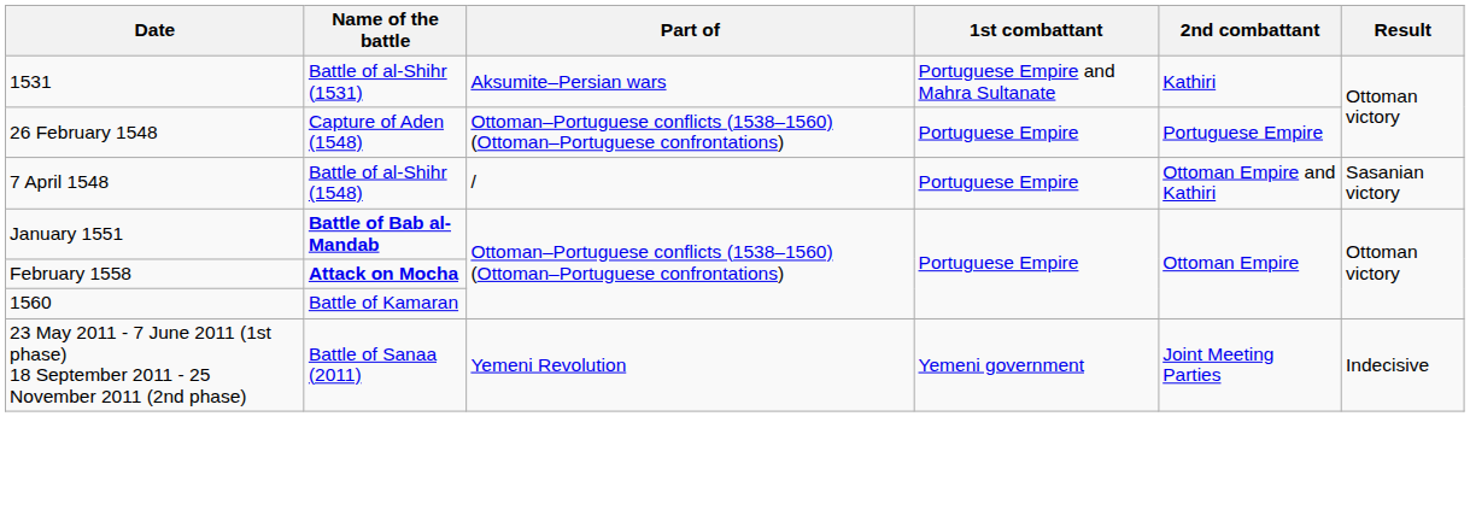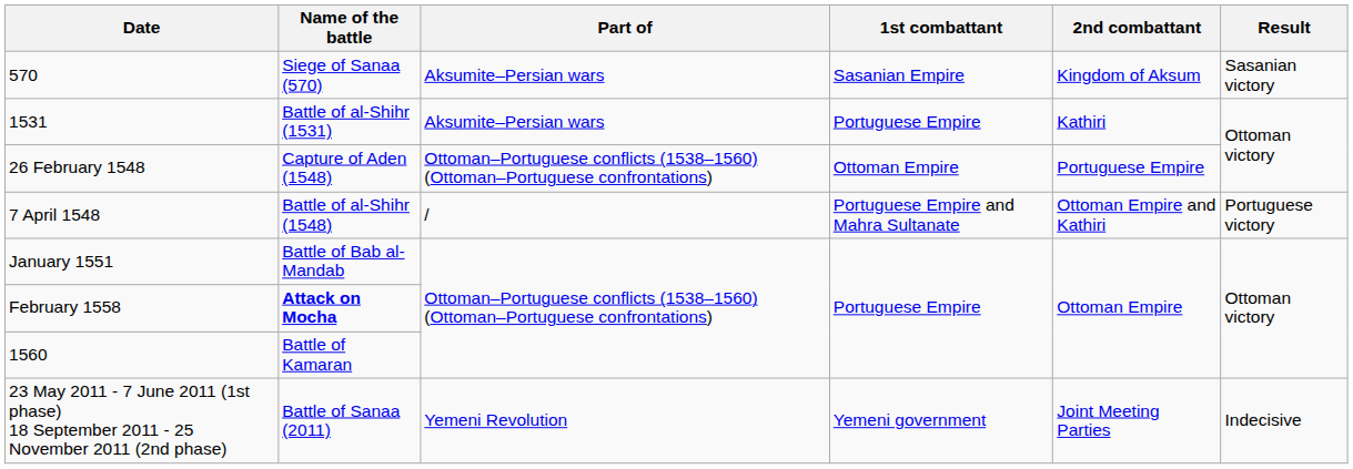+ row: 570 | Siege of Sanaa (570) | Aksumite–Persian wars | Sasanian Empire | Kingdom of Aksum | Sasanian victory
1531 | 1st combattant: Portuguese Empire and Mahra Sultanate -> Portuguese Empire
26 February 1548 | 1st combattant: Portuguese Empire -> Ottoman Empire
7 April 1548 | 1st combattant: Portuguese Empire -> Portuguese Empire and Mahra Sultanate
7 April 1548 | Result: Sasanian victory -> Portuguese victory
January 1551 | Name of the battle: bold -> normal
